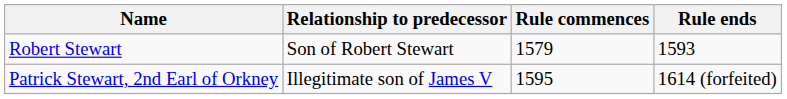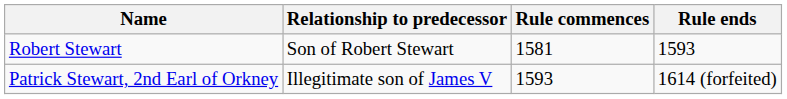Robert Stewart | Rule commences: 1579 -> 1581
Patrick Stewart, 2nd Earl of Orkney | Rule commences: 1595 -> 1593
